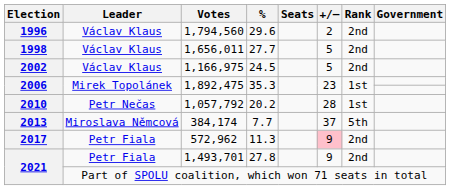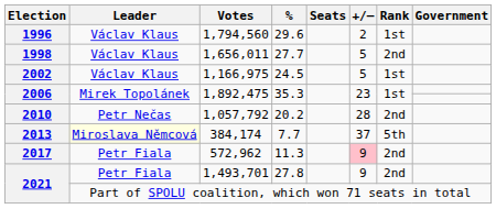1,794,560 | Rank: 2nd -> 1st
1,166,975 | Rank: 2nd -> 1st
1,057,792 | Rank: 1st -> 2nd
384,174 | Leader: no background -> lightyellow background
